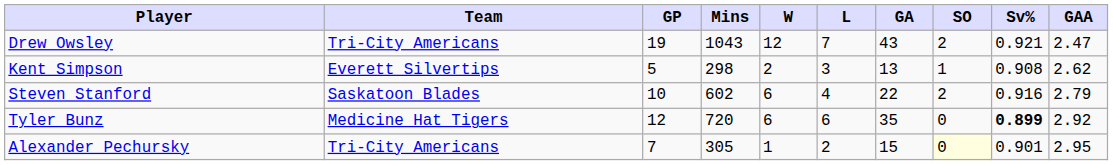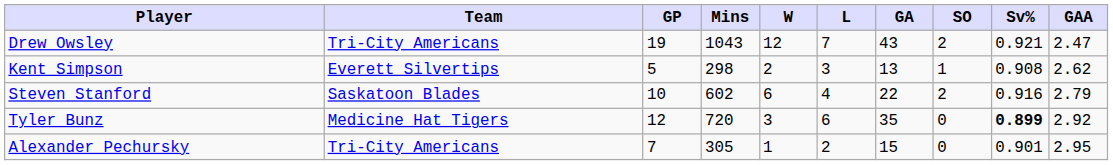Tyler Bunz | W: 6 -> 3
Alexander Pechursky | SO: lightyellow background -> no background
